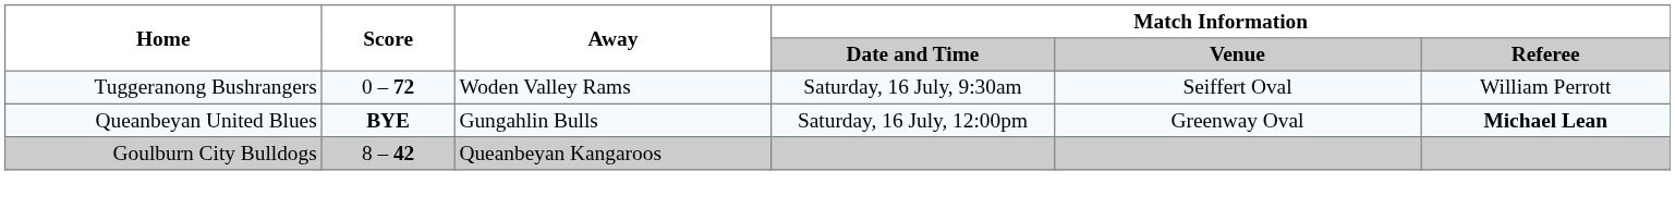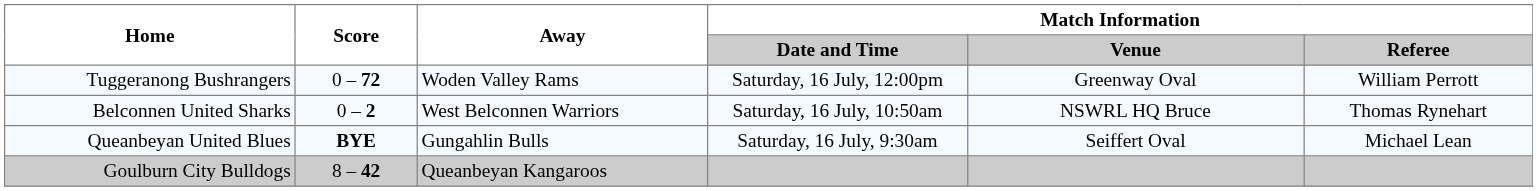Tuggeranong Bushrangers | Match Information / Date and Time: Saturday, 16 July, 9:30am -> Saturday, 16 July, 12:00pm
Tuggeranong Bushrangers | Match Information / Venue: Seiffert Oval -> Greenway Oval
+ row: Belconnen United Sharks | 0 – 2 | West Belconnen Warriors | Saturday, 16 July, 10:50am | NSWRL HQ Bruce | Thomas Rynehart
Queanbeyan United Blues | Match Information / Date and Time: Saturday, 16 July, 12:00pm -> Saturday, 16 July, 9:30am
Queanbeyan United Blues | Match Information / Venue: Greenway Oval -> Seiffert Oval
Queanbeyan United Blues | Match Information / Referee: bold -> normal
